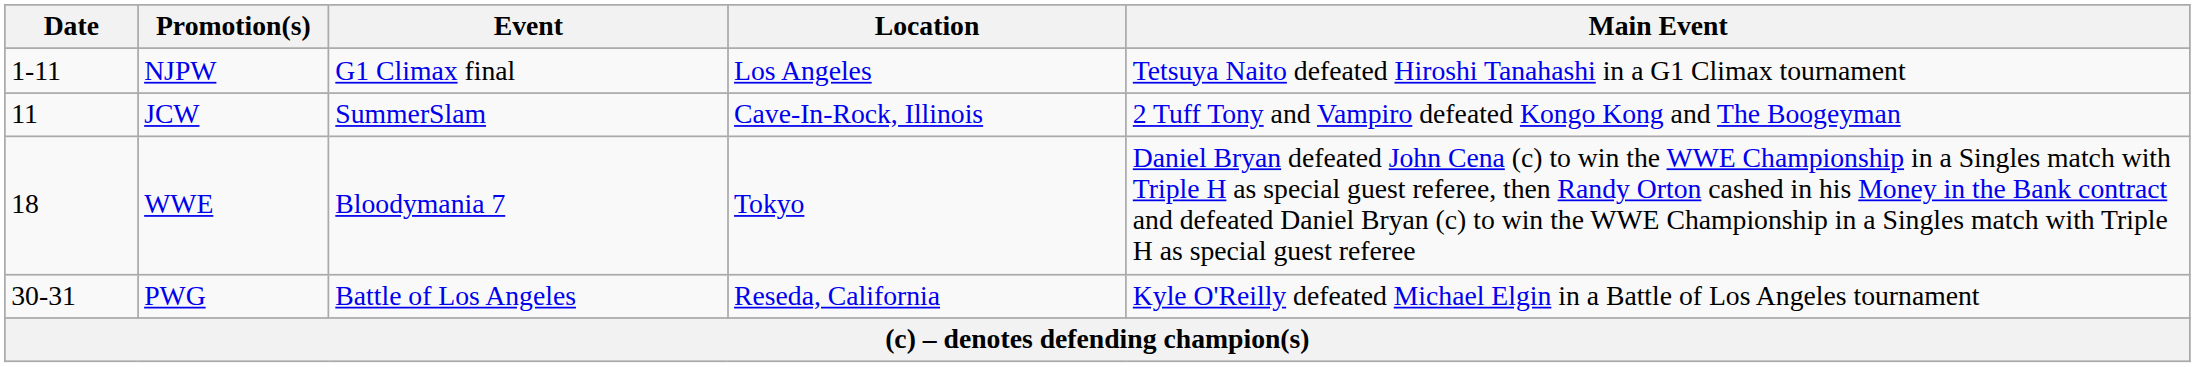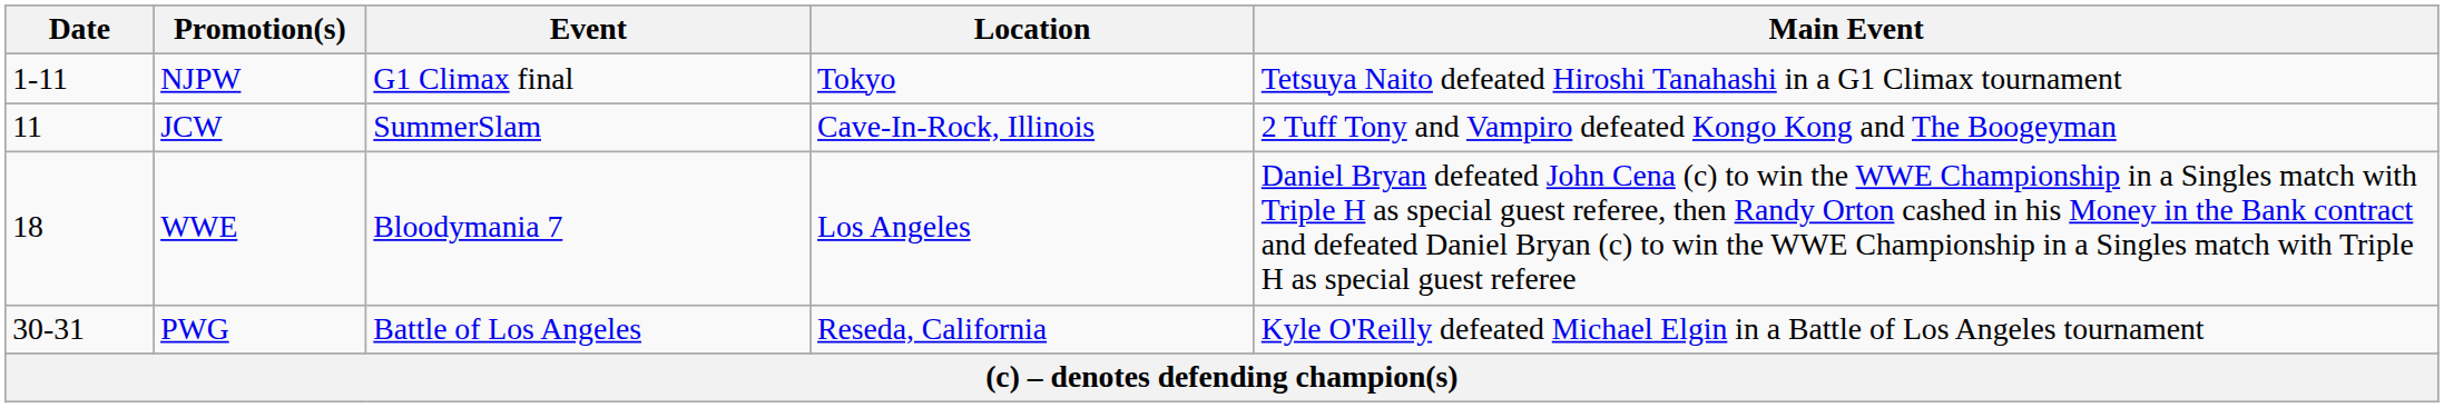NJPW | Location: Los Angeles -> Tokyo
WWE | Location: Tokyo -> Los Angeles
